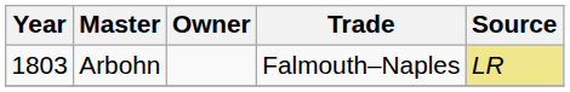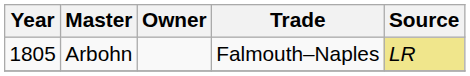Arbohn | Year: 1803 -> 1805
